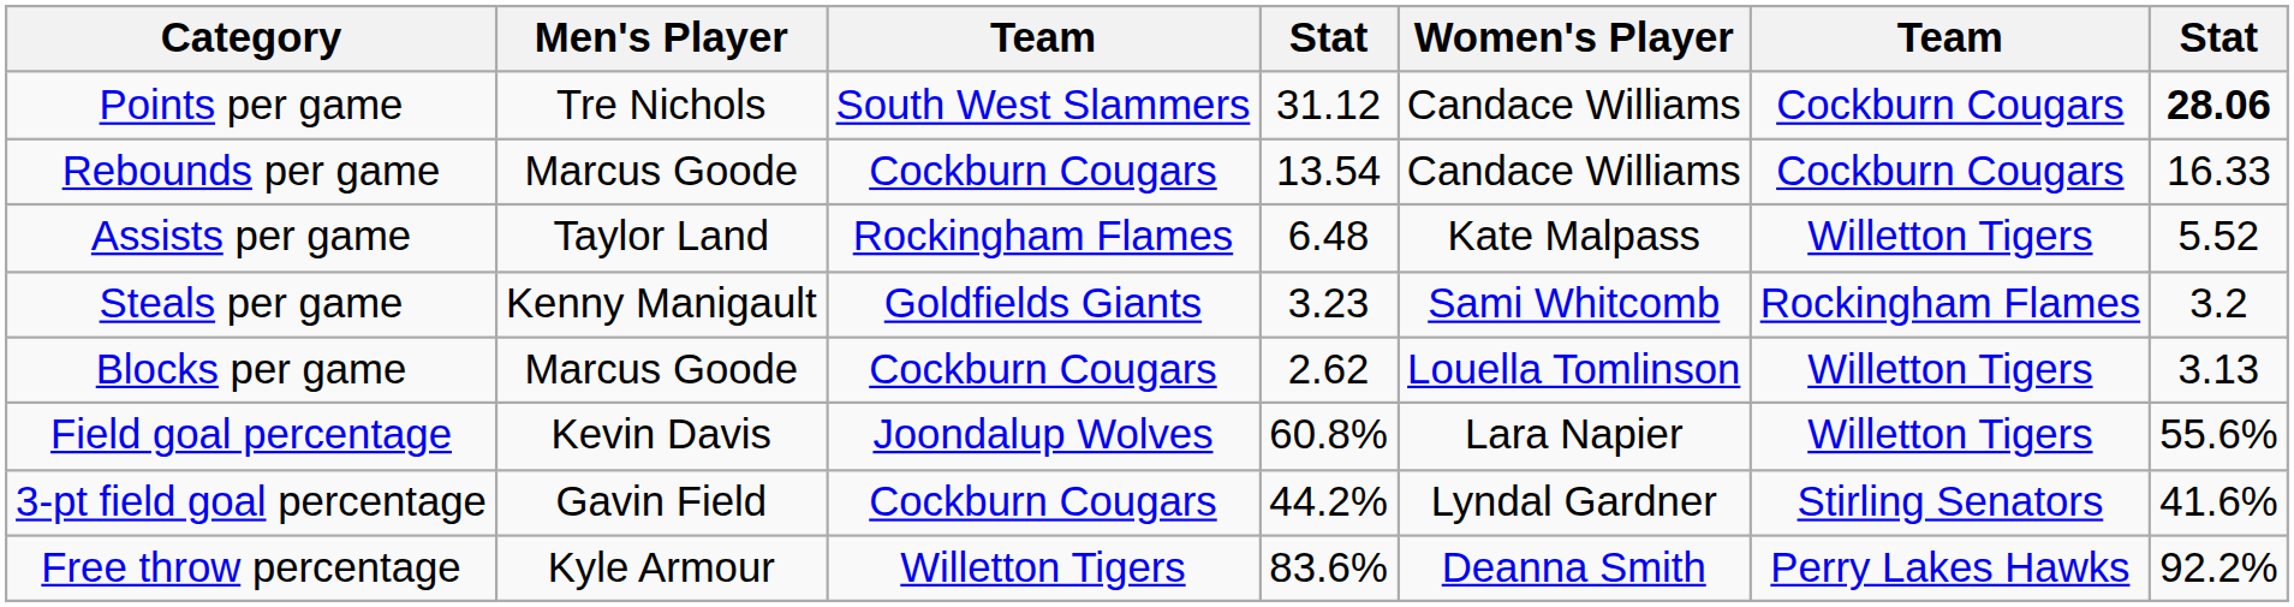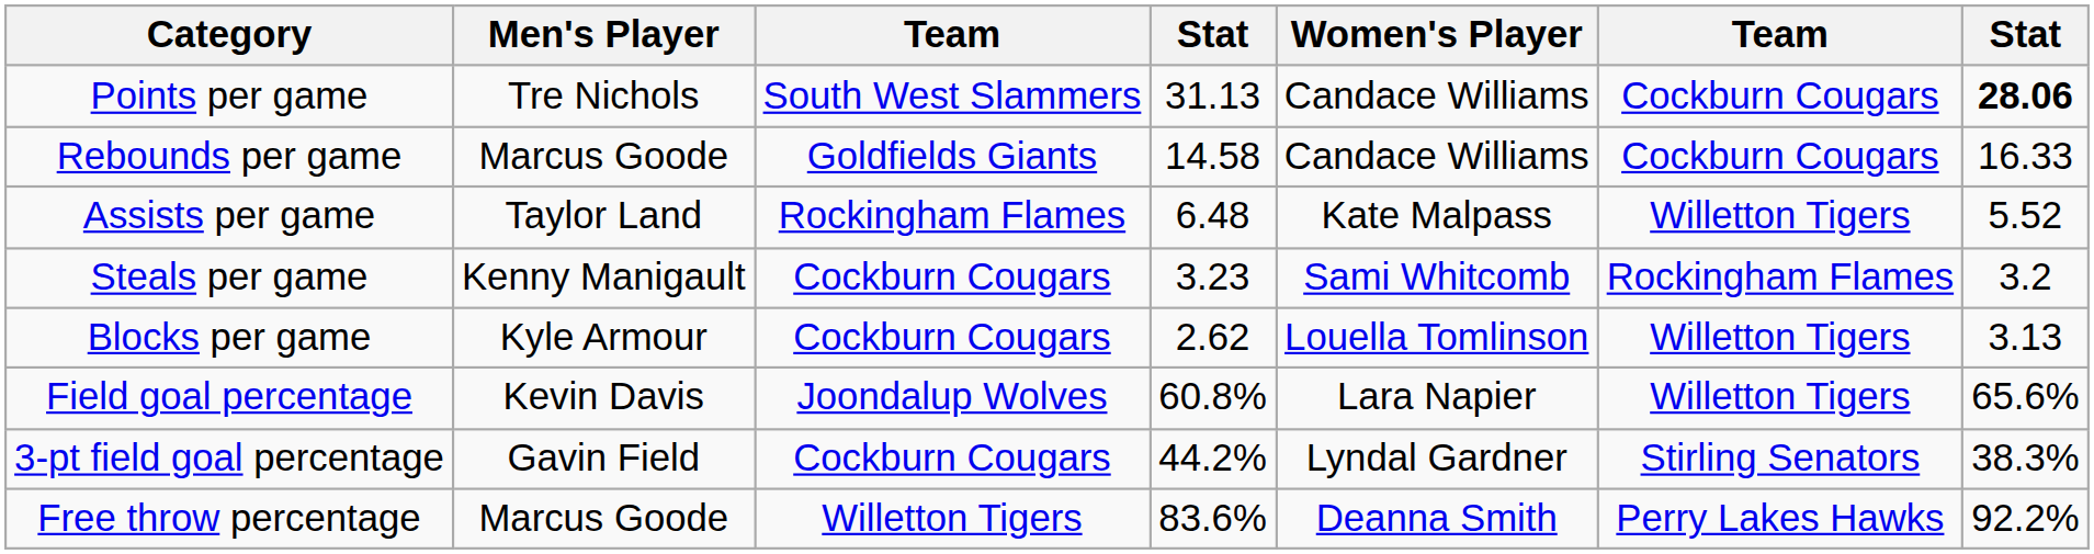Points per game | column 4: 31.12 -> 31.13
Rebounds per game | column 3: Cockburn Cougars -> Goldfields Giants
Rebounds per game | column 4: 13.54 -> 14.58
Steals per game | column 3: Goldfields Giants -> Cockburn Cougars
Blocks per game | Men's Player: Marcus Goode -> Kyle Armour
Field goal percentage | column 7: 55.6% -> 65.6%
3-pt field goal percentage | column 7: 41.6% -> 38.3%
Free throw percentage | Men's Player: Kyle Armour -> Marcus Goode
